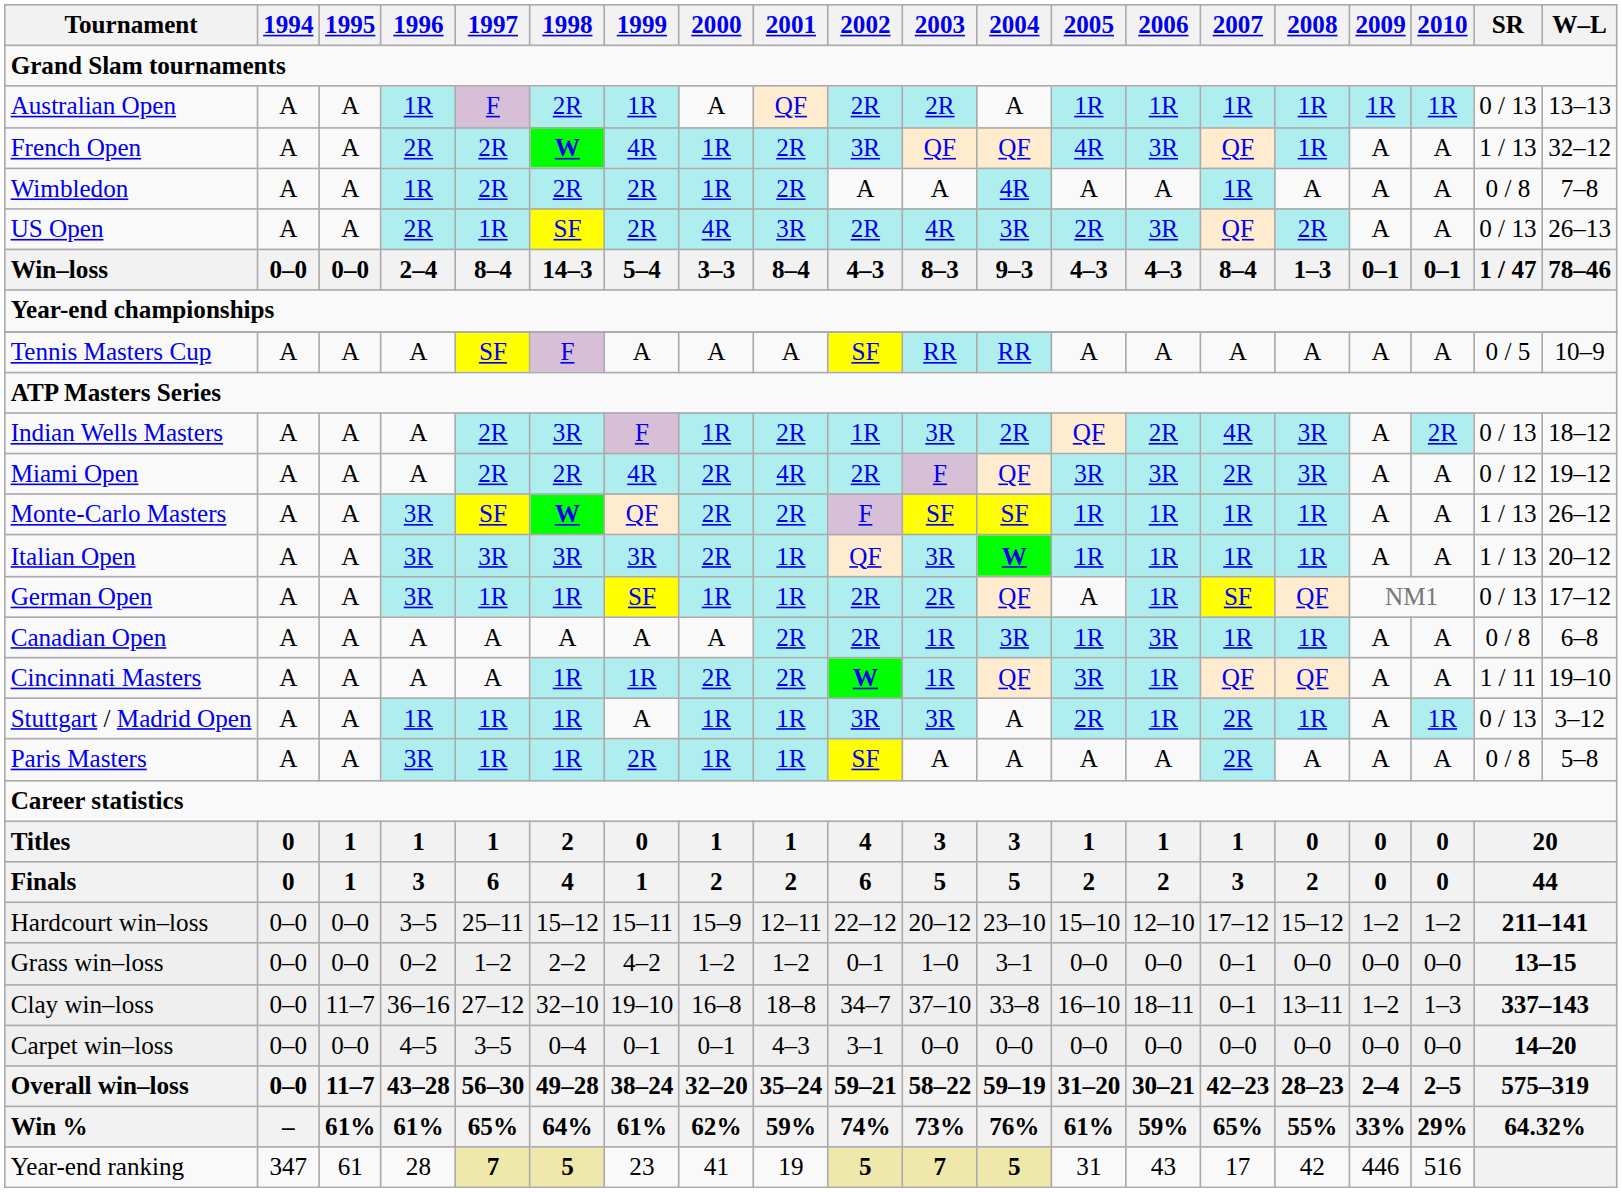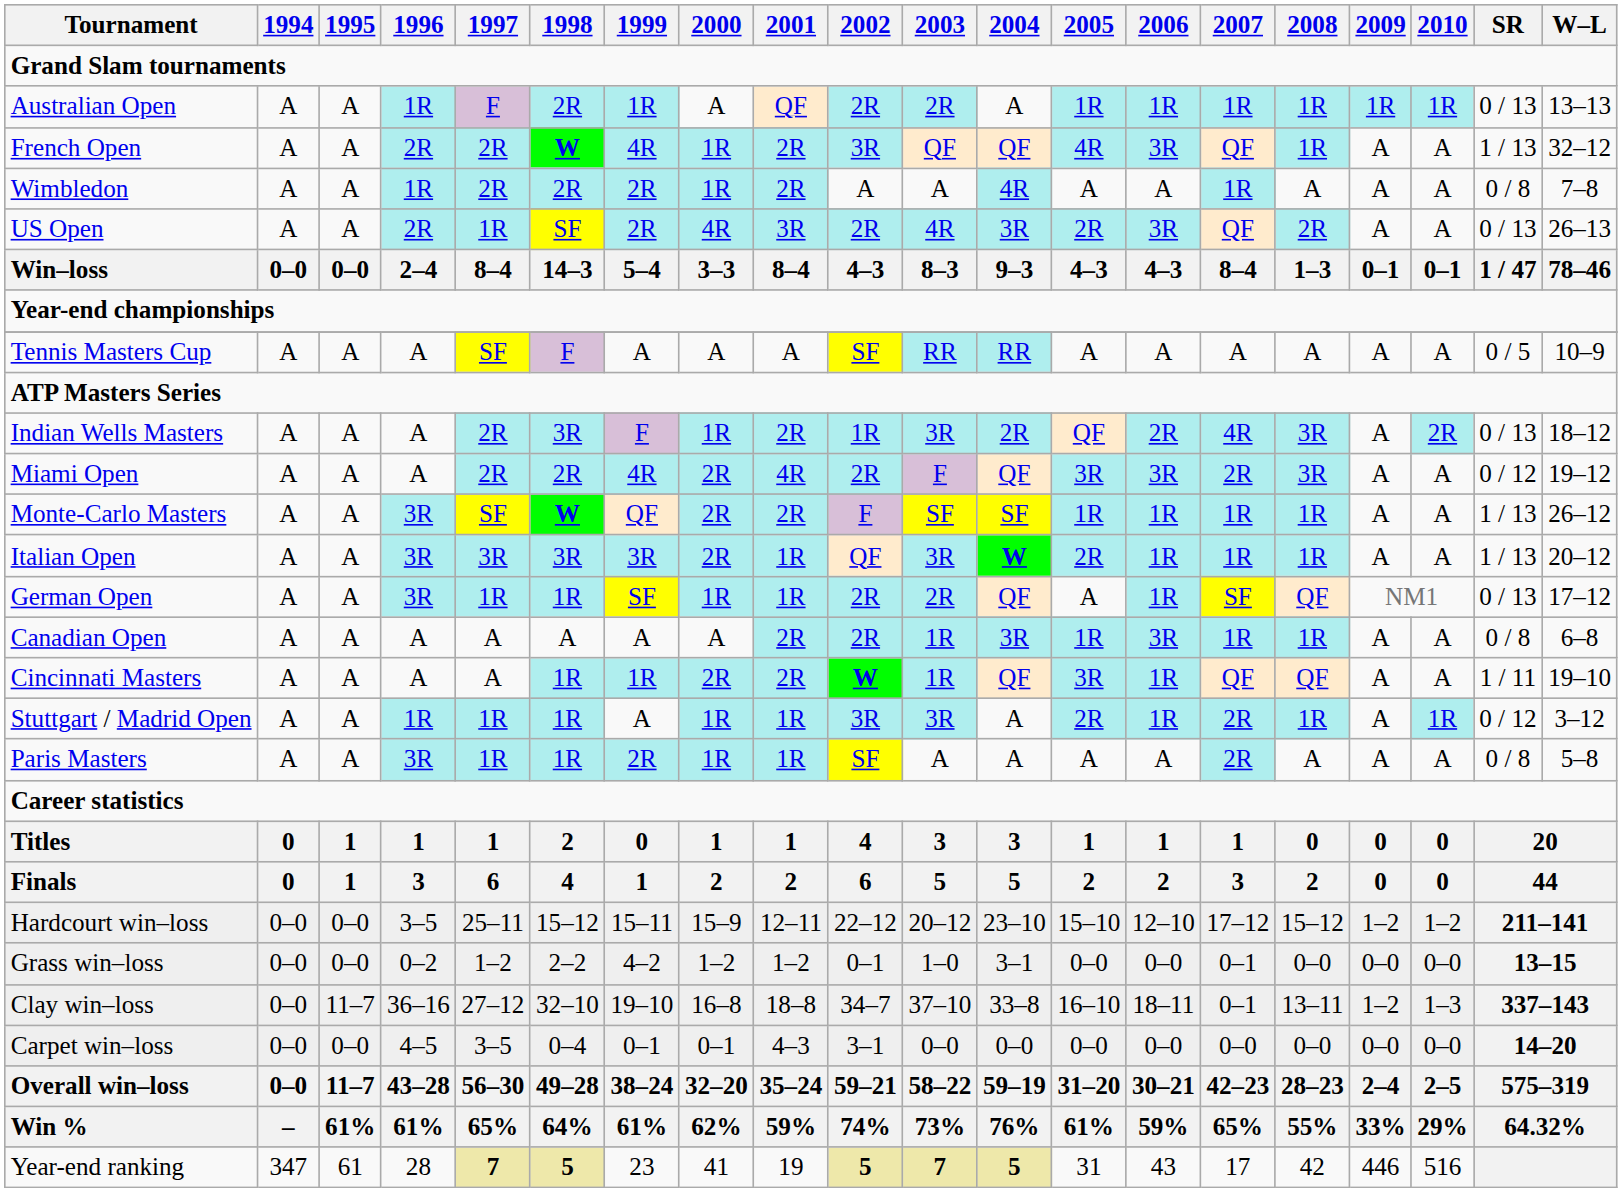Italian Open | 2005: 1R -> 2R
Stuttgart / Madrid Open | SR: 0 / 13 -> 0 / 12
